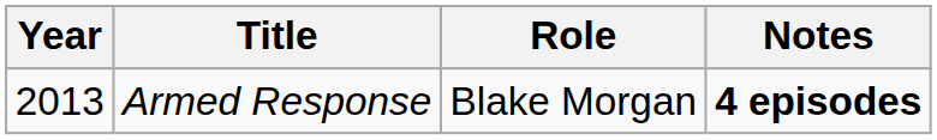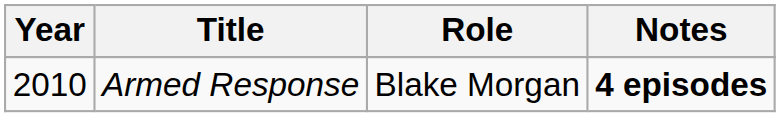Armed Response | Year: 2013 -> 2010
